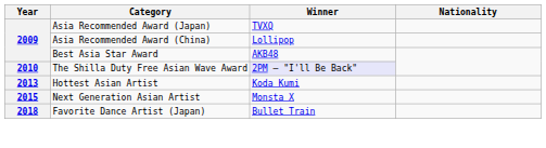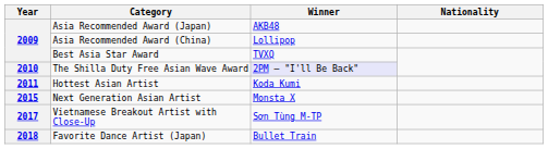Asia Recommended Award (Japan) | Winner: TVXQ -> AKB48
Best Asia Star Award | Winner: AKB48 -> TVXQ
Hottest Asian Artist | Year: 2013 -> 2011
+ row: 2017 | Vietnamese Breakout Artist with Close-Up | Sơn Tùng M-TP
